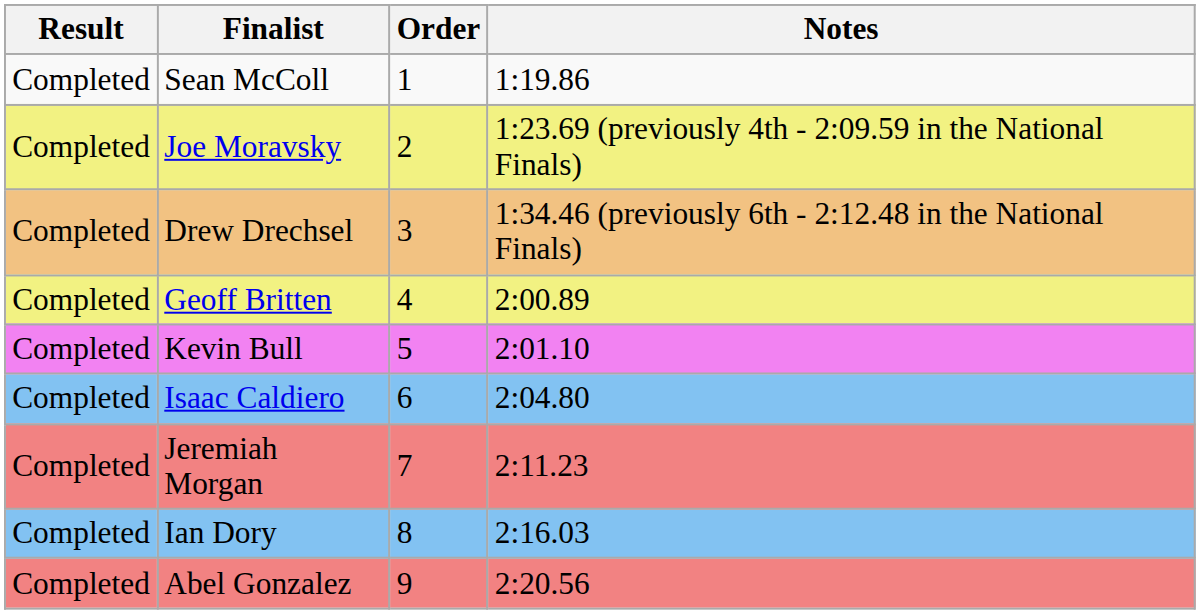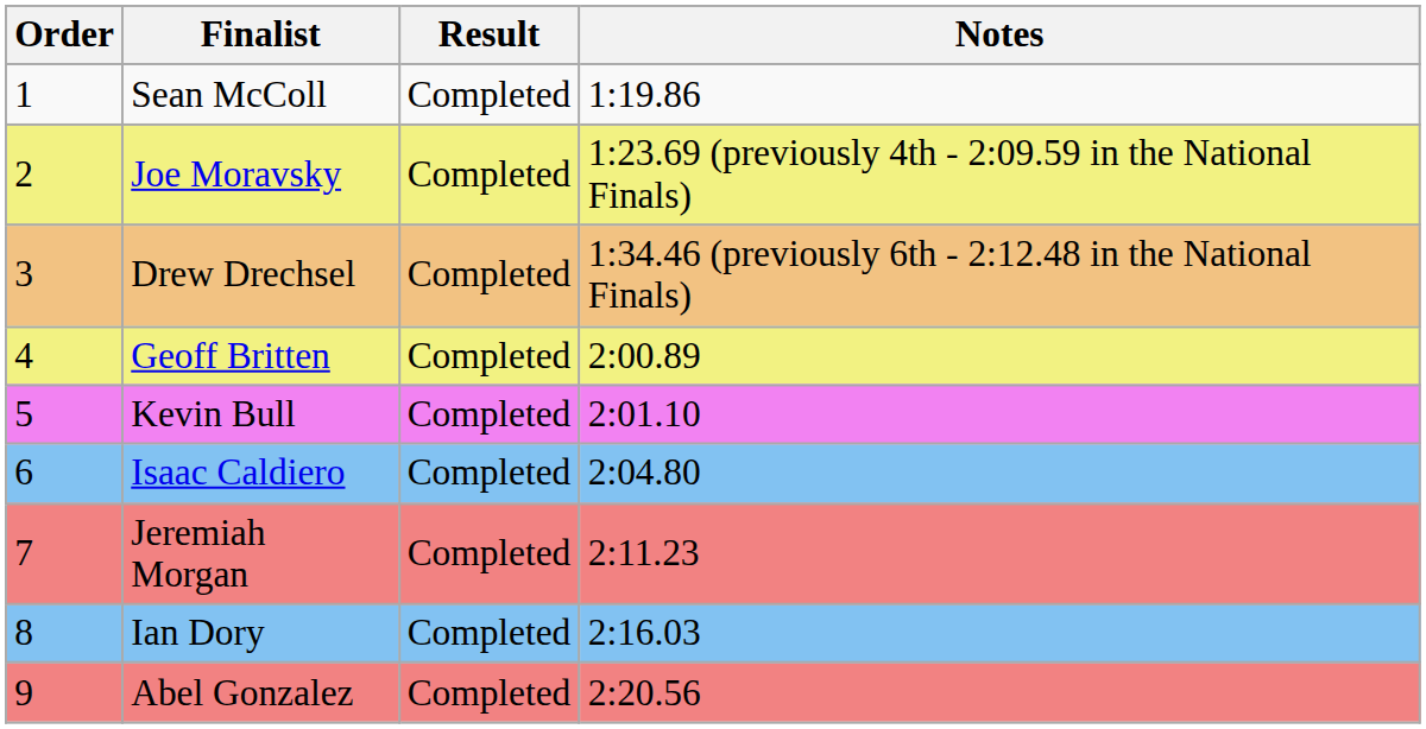columns swapped: Order <-> Result
